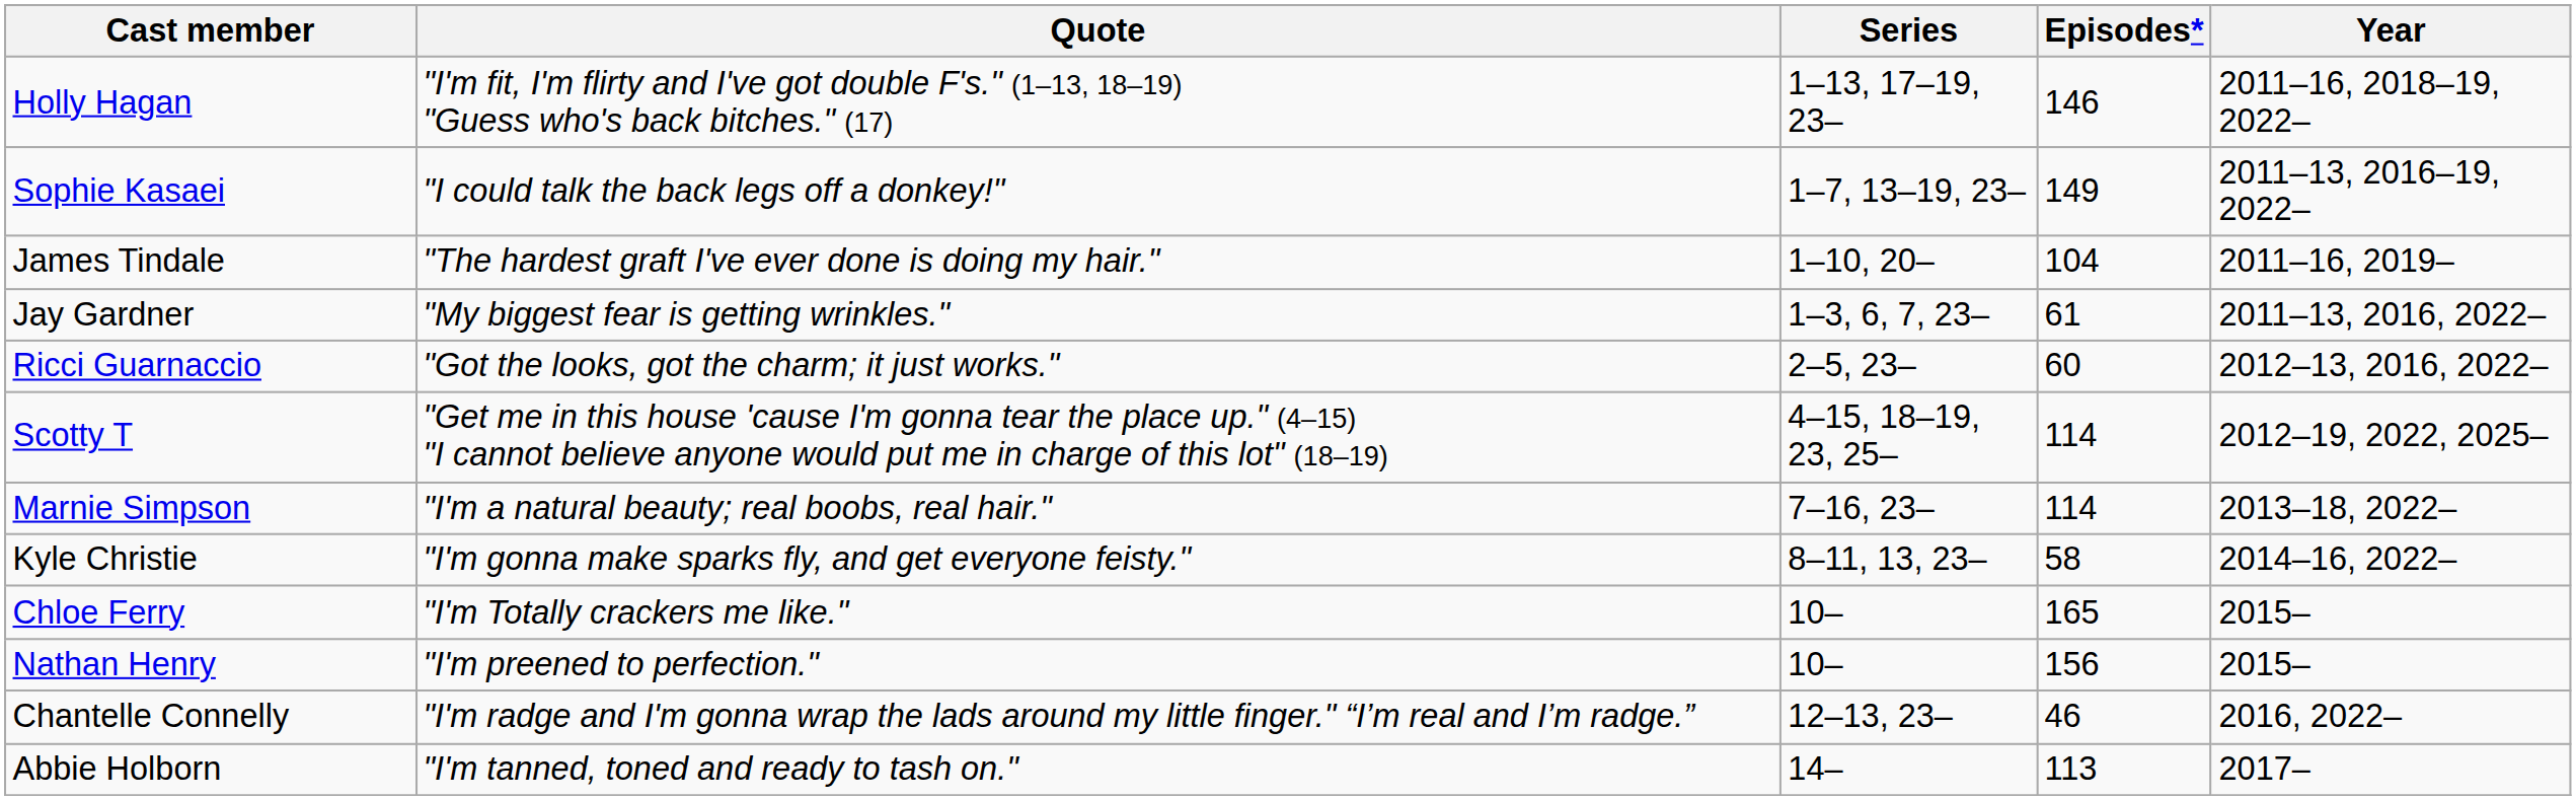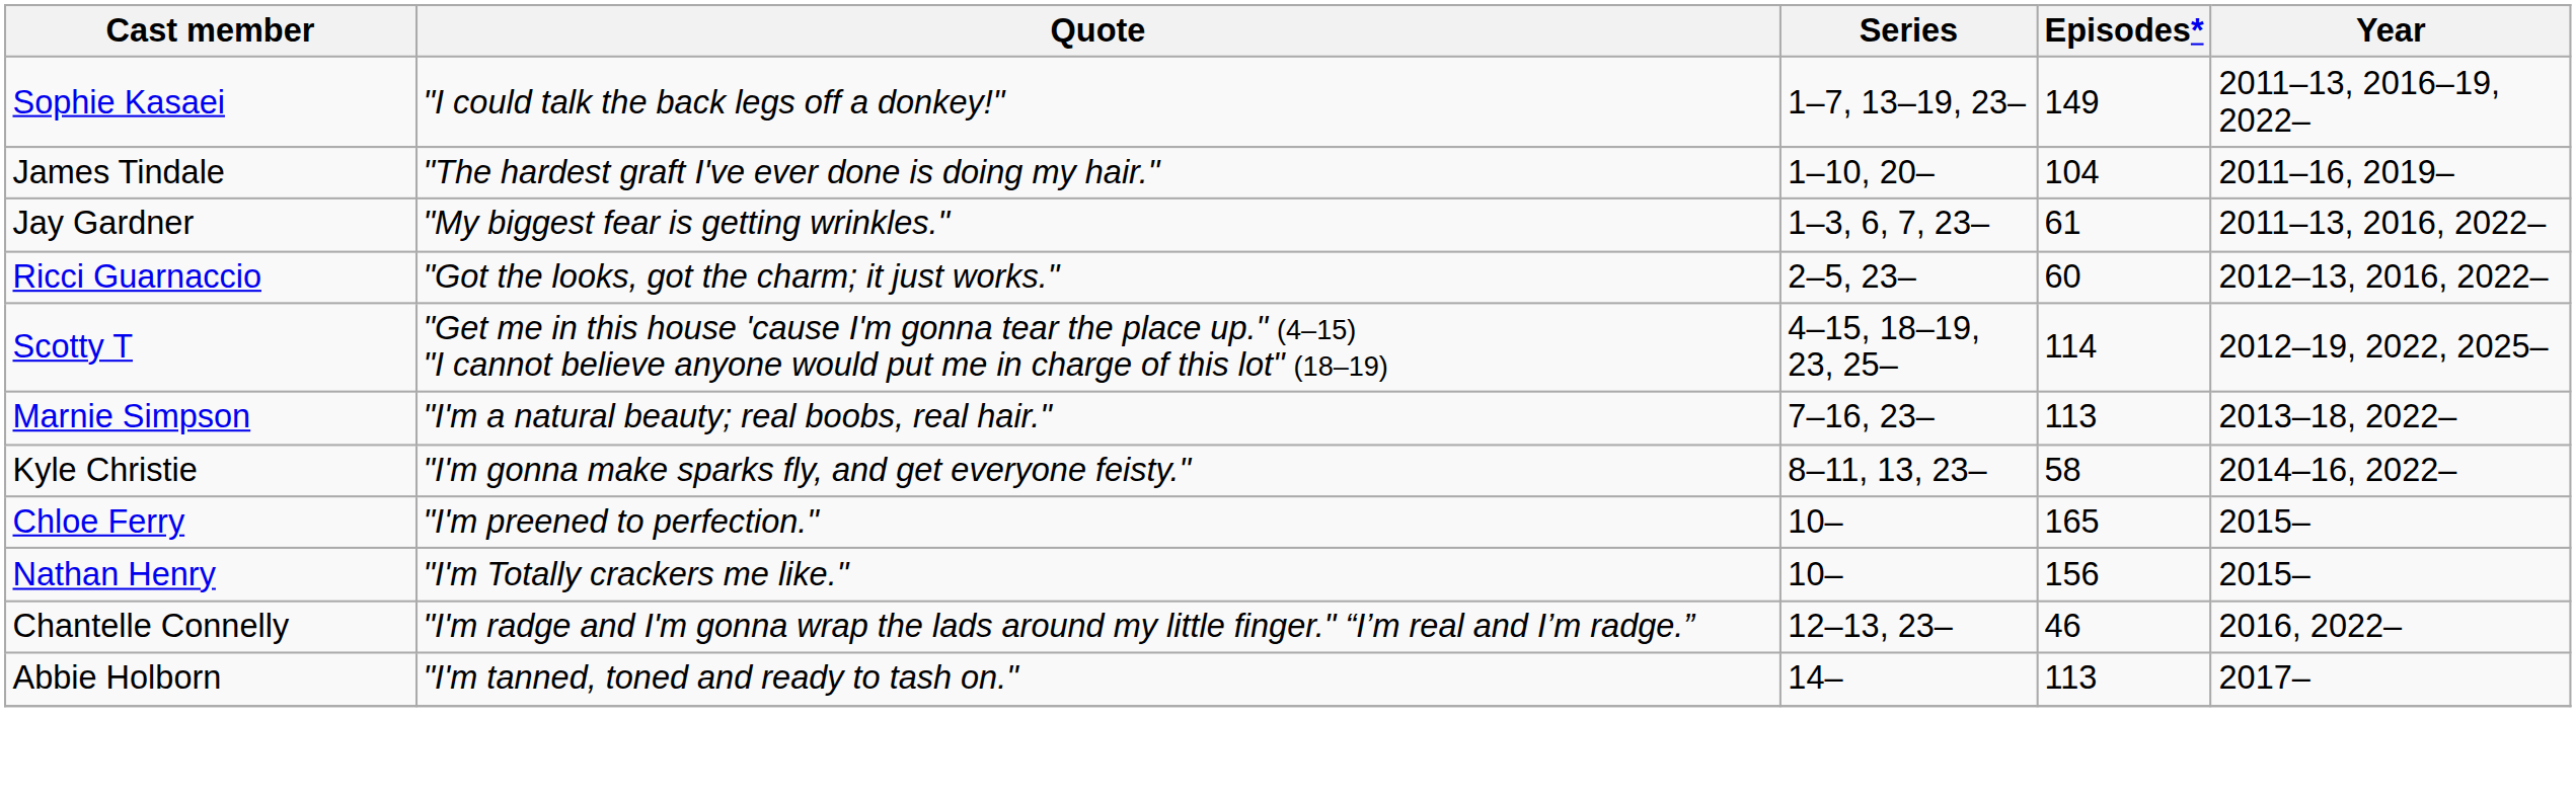- row: Holly Hagan | "I'm fit, I'm flirty and I've got double F's." (1–13, 18–19) "Guess who's back bitches." (17) | 1–13, 17–19, 23– | 146 | 2011–16, 2018–19, 2022–
Marnie Simpson | Episodes*: 114 -> 113
Chloe Ferry | Quote: "I'm Totally crackers me like." -> "I'm preened to perfection."
Nathan Henry | Quote: "I'm preened to perfection." -> "I'm Totally crackers me like."
